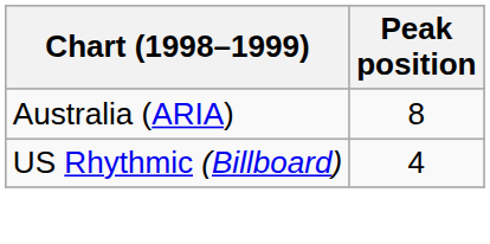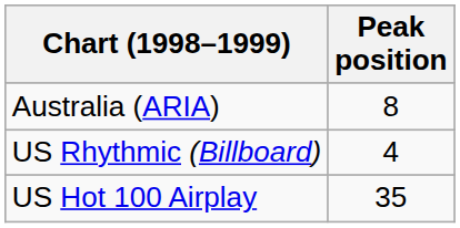+ row: US Hot 100 Airplay | 35
